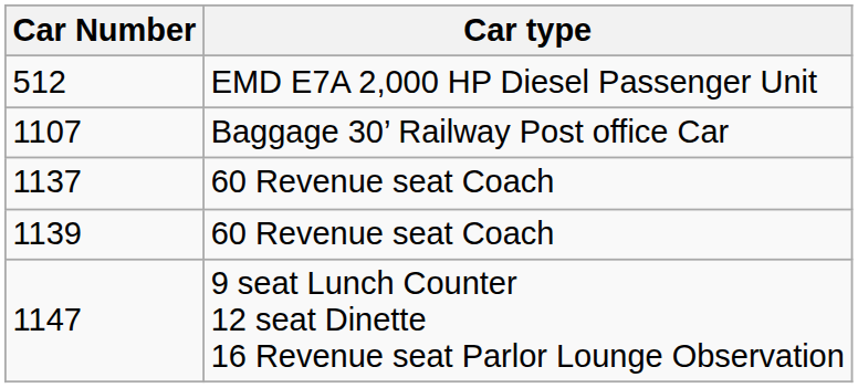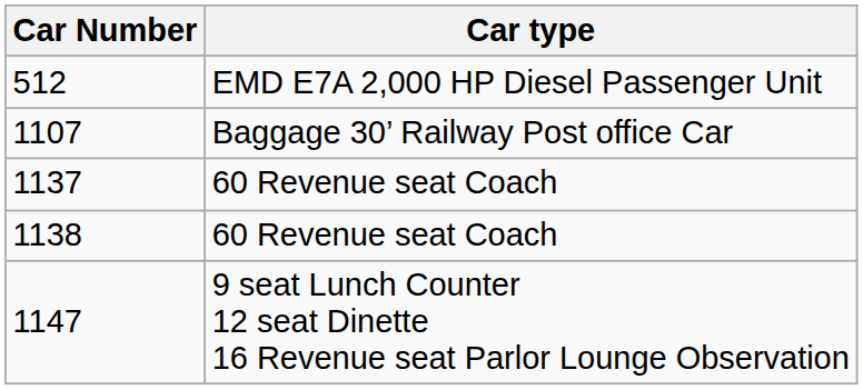+ row: 1138 | 60 Revenue seat Coach
- row: 1139 | 60 Revenue seat Coach
